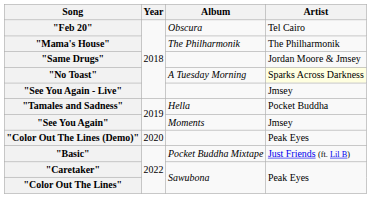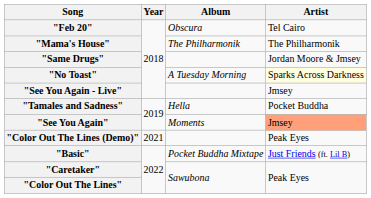"See You Again" | Artist: no background -> lightsalmon background
"Color Out The Lines (Demo)" | Year: 2020 -> 2021
